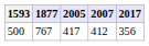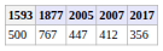500 | 2005: 417 -> 447
